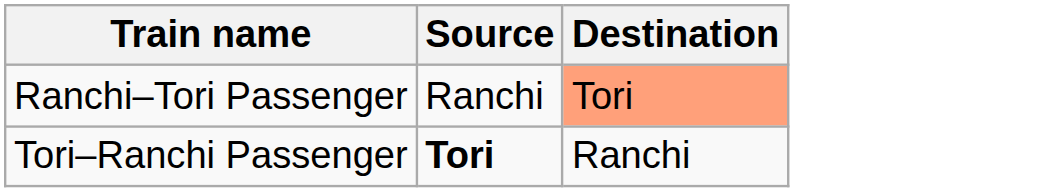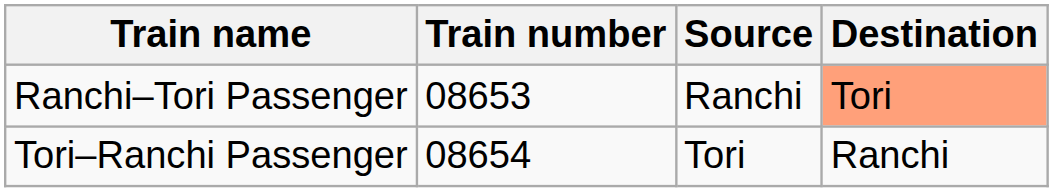+ column: Train number | 08653 | 08654
Tori–Ranchi Passenger | Source: bold -> normal
